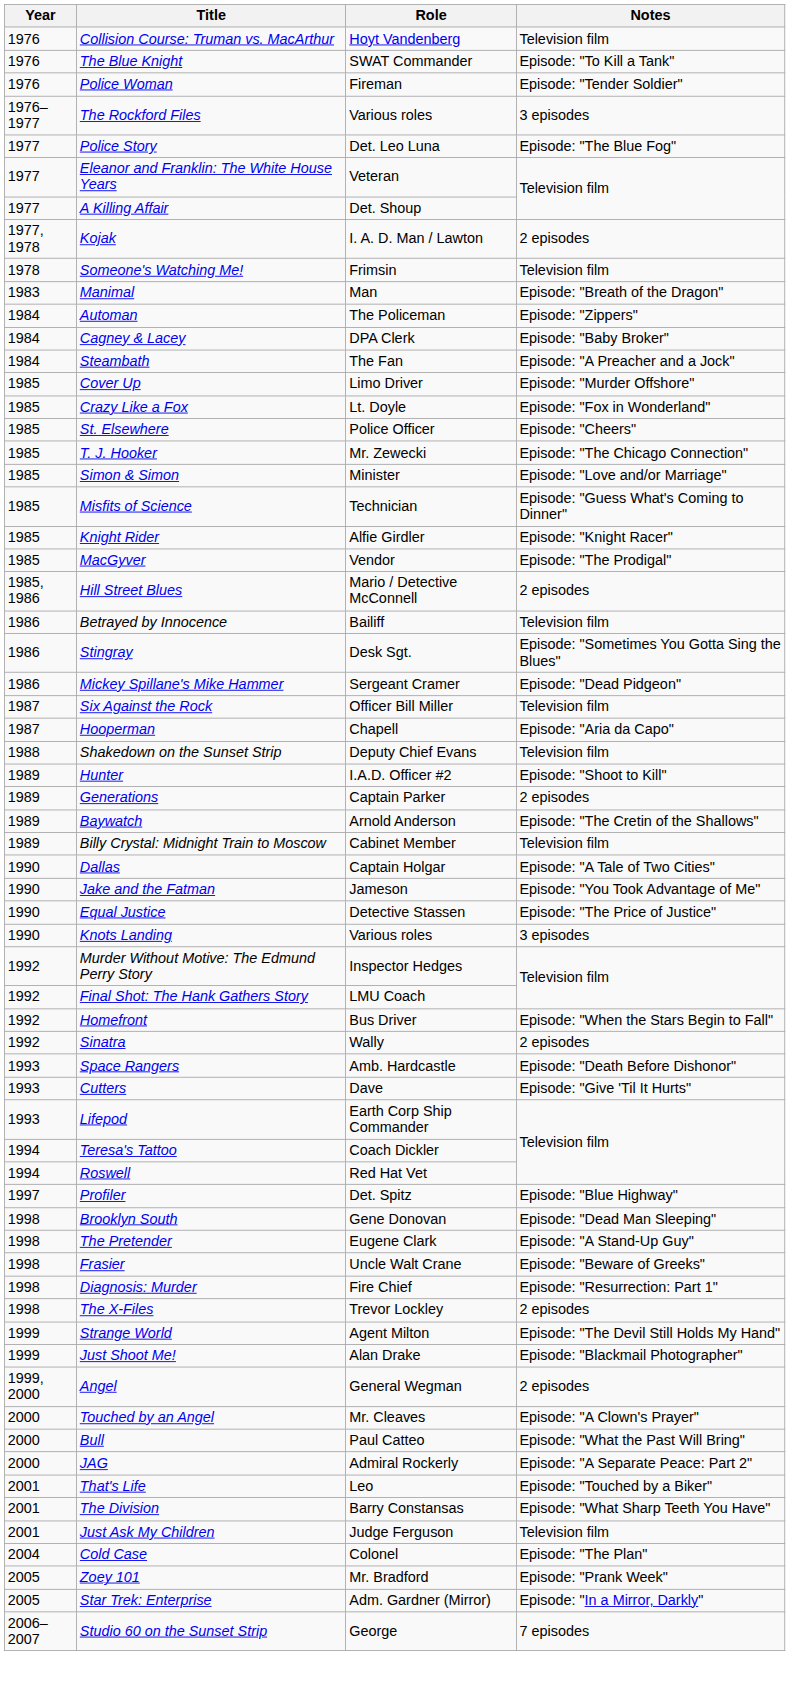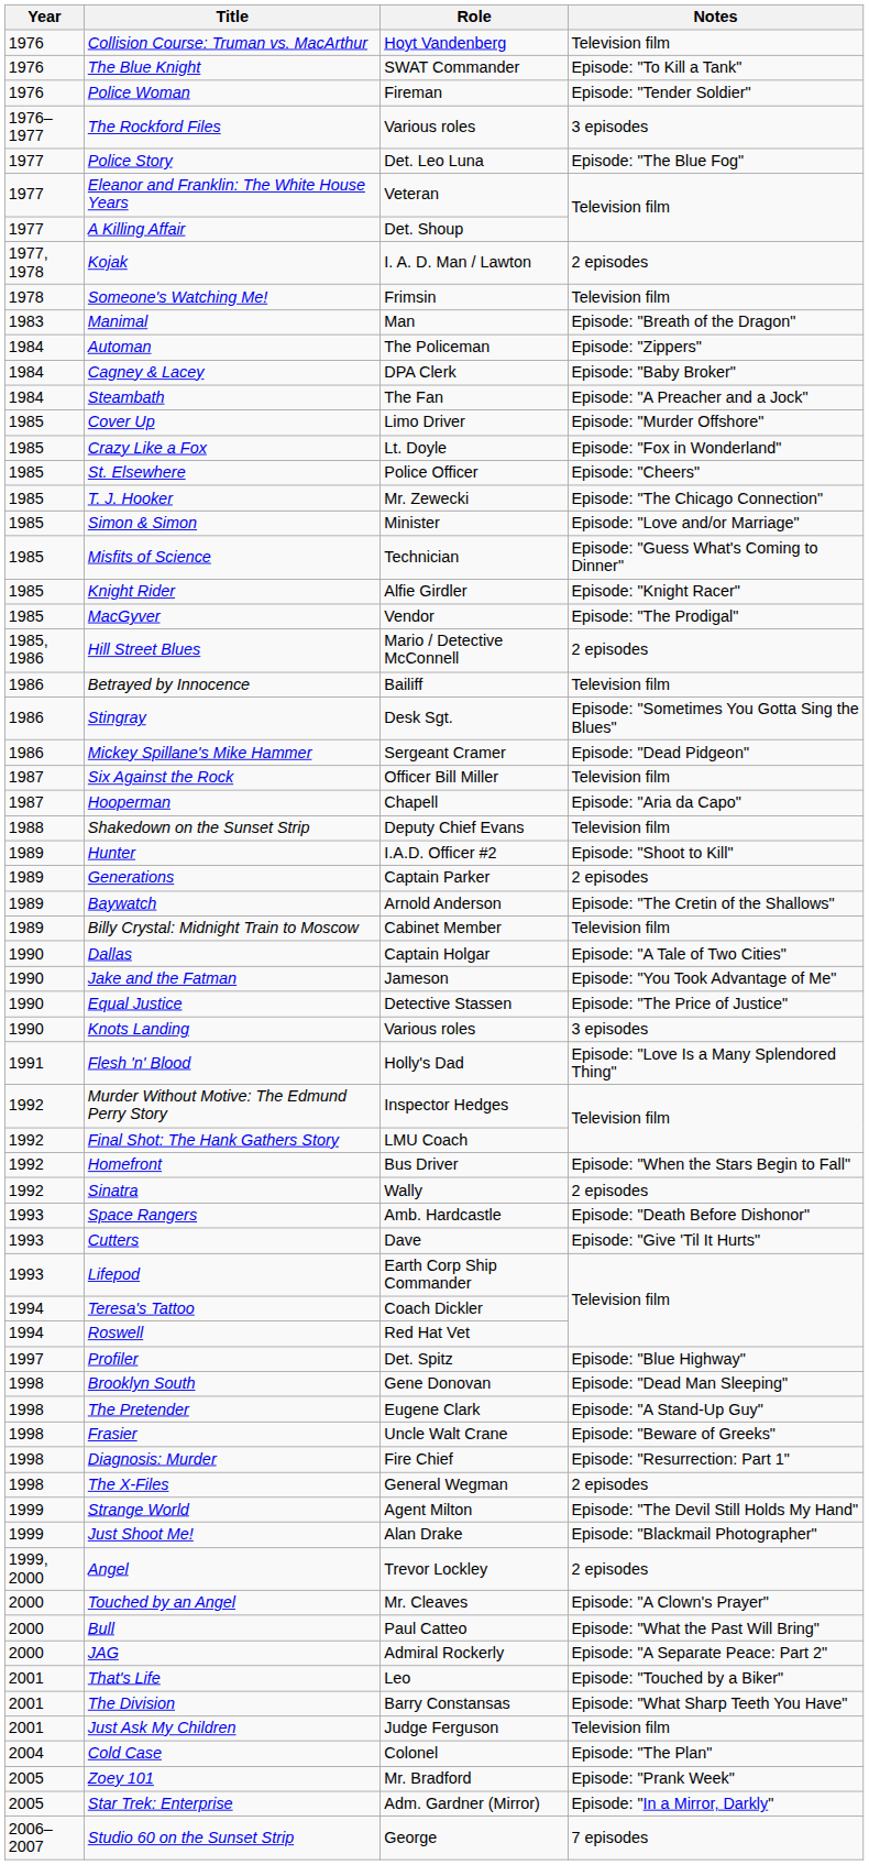+ row: 1991 | Flesh 'n' Blood | Holly's Dad | Episode: "Love Is a Many Splendored Thing"
The X-Files | Role: Trevor Lockley -> General Wegman
Angel | Role: General Wegman -> Trevor Lockley
